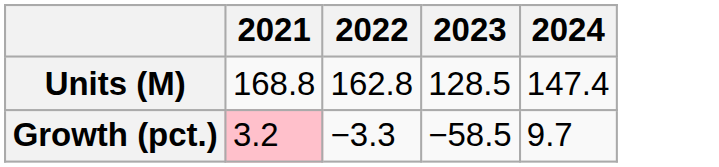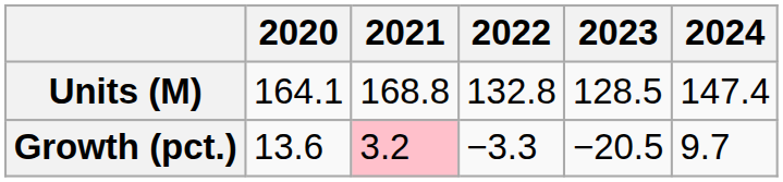+ column: 2020 | 164.1 | 13.6
Units (M) | 2022: 162.8 -> 132.8
Growth (pct.) | 2023: −58.5 -> −20.5
